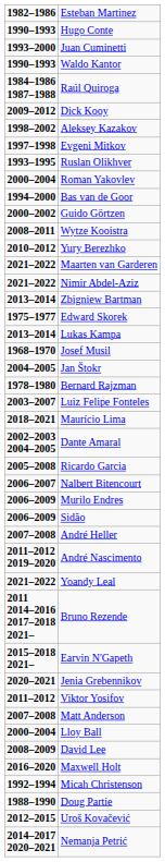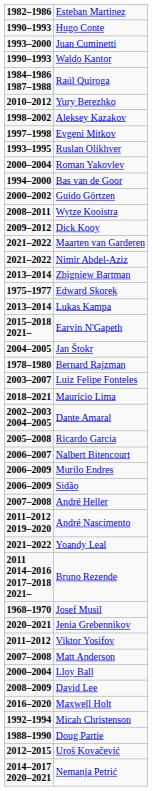rows swapped: Yury Berezhko <-> Dick Kooy
rows swapped: Josef Musil <-> Earvin N'Gapeth
